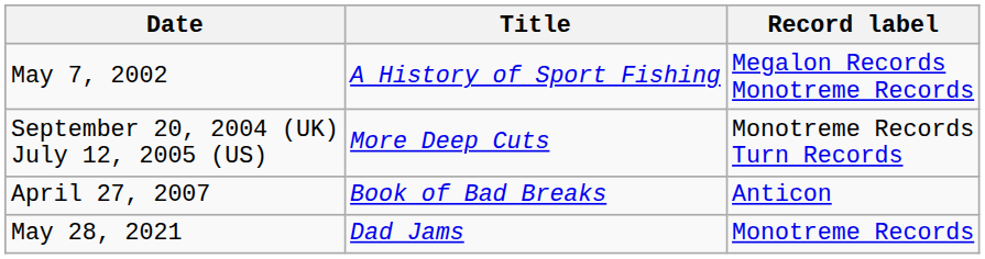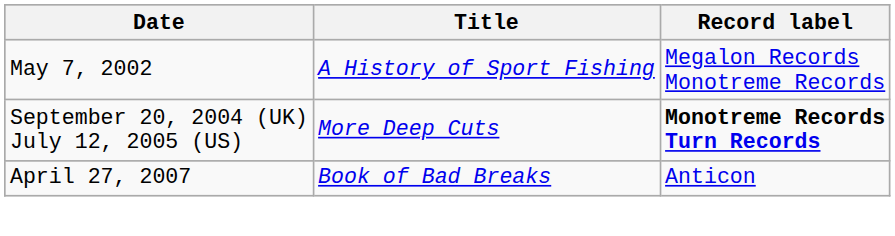September 20, 2004 (UK) July 12, 2005 (US) | Record label: normal -> bold
- row: May 28, 2021 | Dad Jams | Monotreme Records
